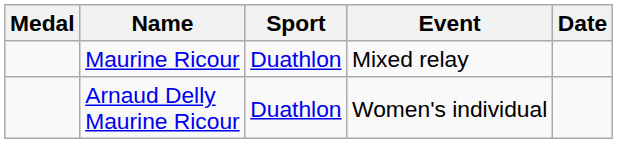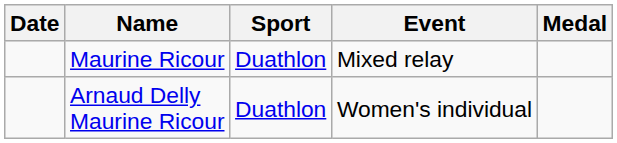columns swapped: Medal <-> Date
